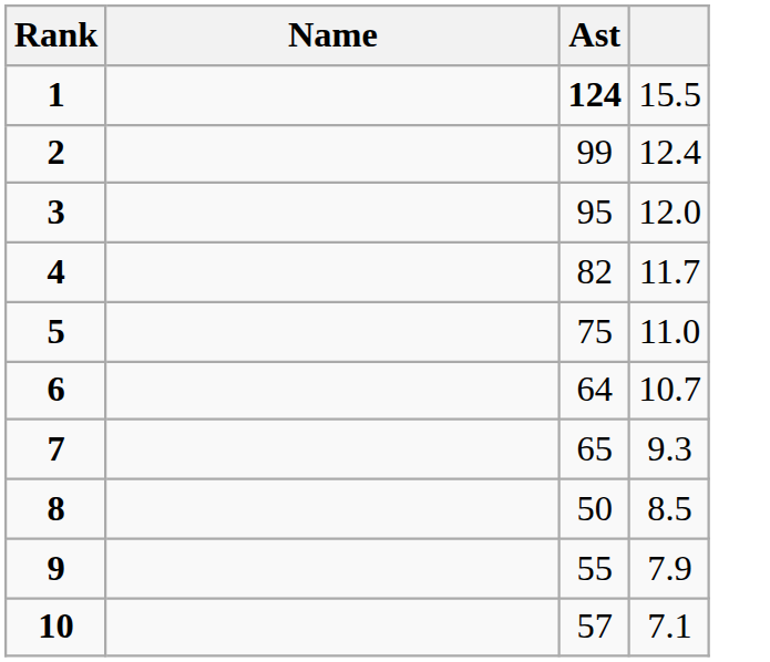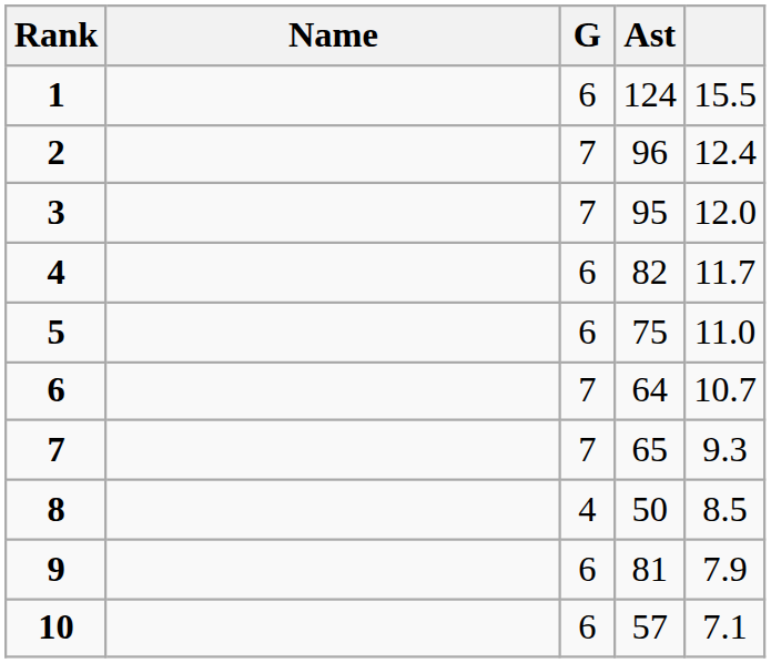+ column: G | 6 | 7 | 7 | 6 | 6 | 7 | 7 | 4 | 6 | 6
1 | Ast: bold -> normal
2 | Ast: 99 -> 96
9 | Ast: 55 -> 81
